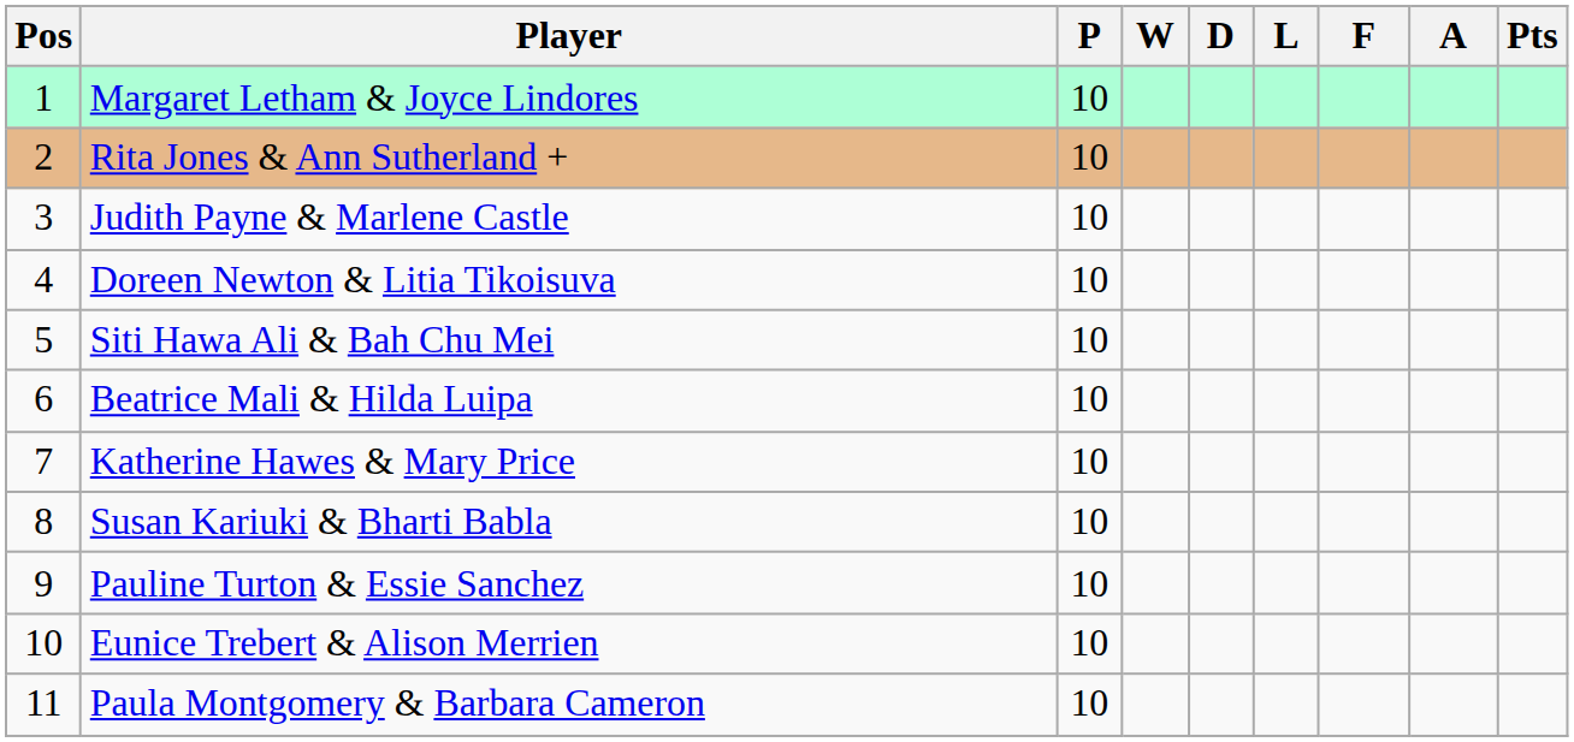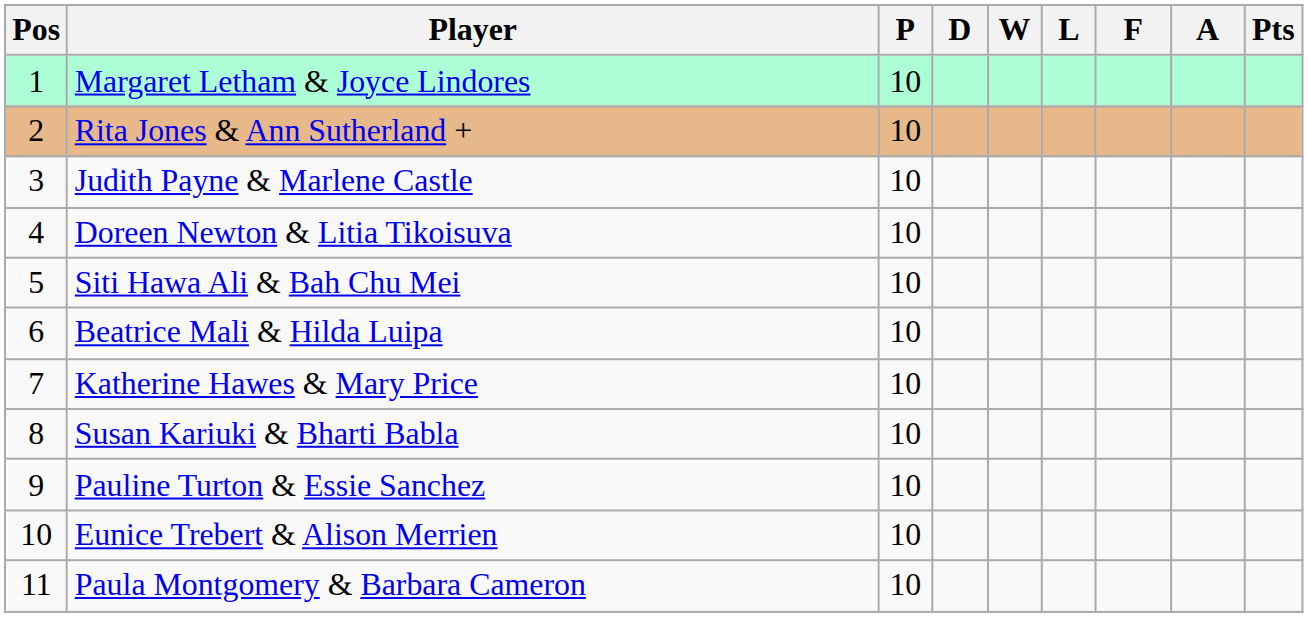columns swapped: W <-> D
